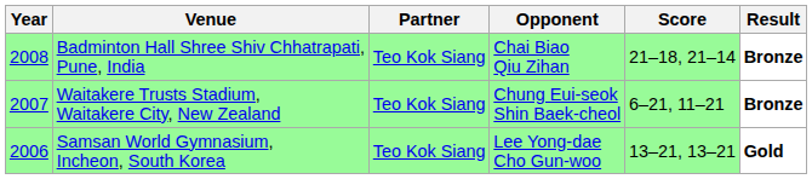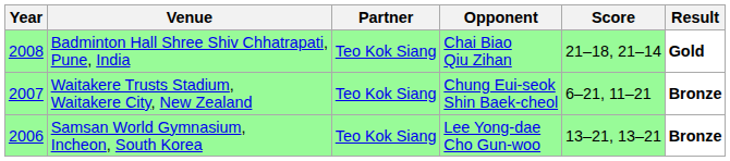Badminton Hall Shree Shiv Chhatrapati, Pune, India | Result: Bronze -> Gold
Samsan World Gymnasium, Incheon, South Korea | Result: Gold -> Bronze
